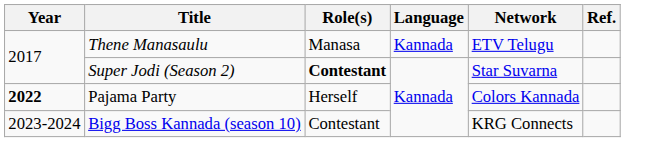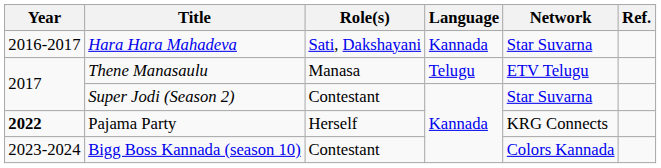+ row: 2016-2017 | Hara Hara Mahadeva | Sati, Dakshayani | Kannada | Star Suvarna
Thene Manasaulu | Language: Kannada -> Telugu
Super Jodi (Season 2) | Role(s): bold -> normal
Pajama Party | Network: Colors Kannada -> KRG Connects
Bigg Boss Kannada (season 10) | Network: KRG Connects -> Colors Kannada
